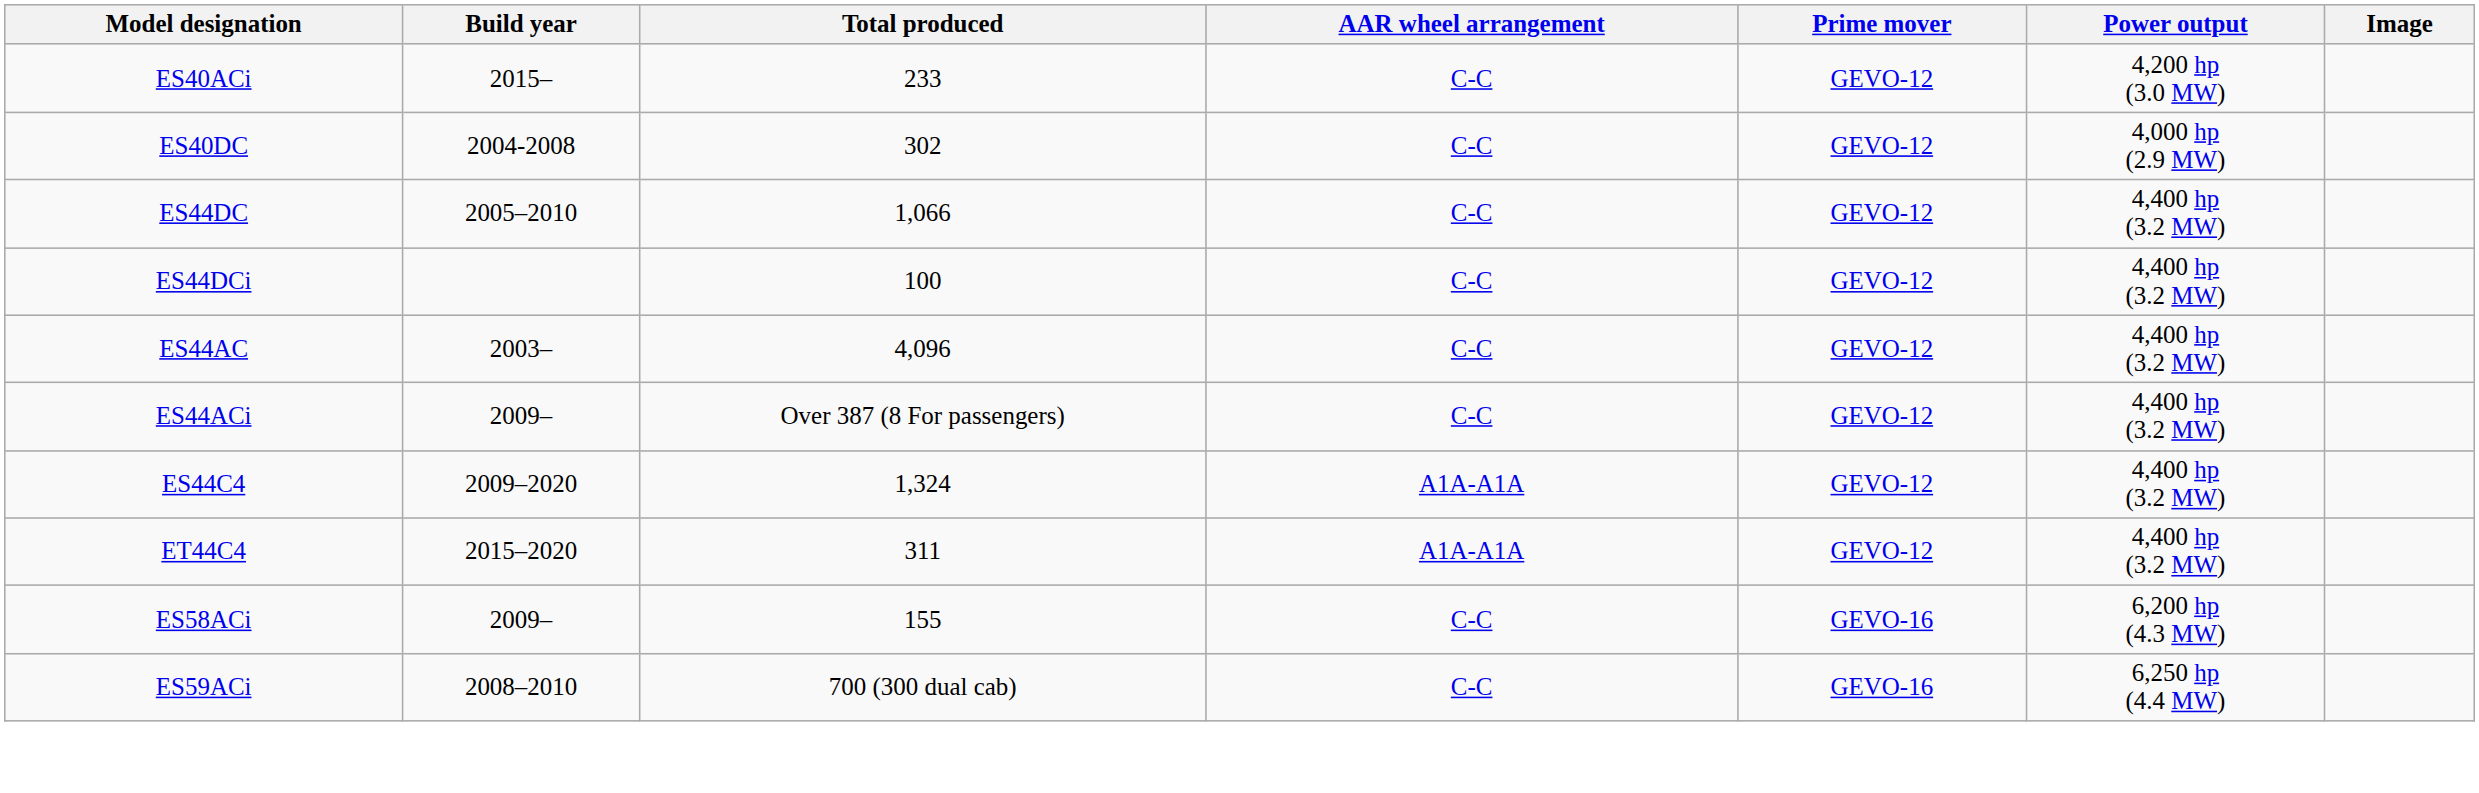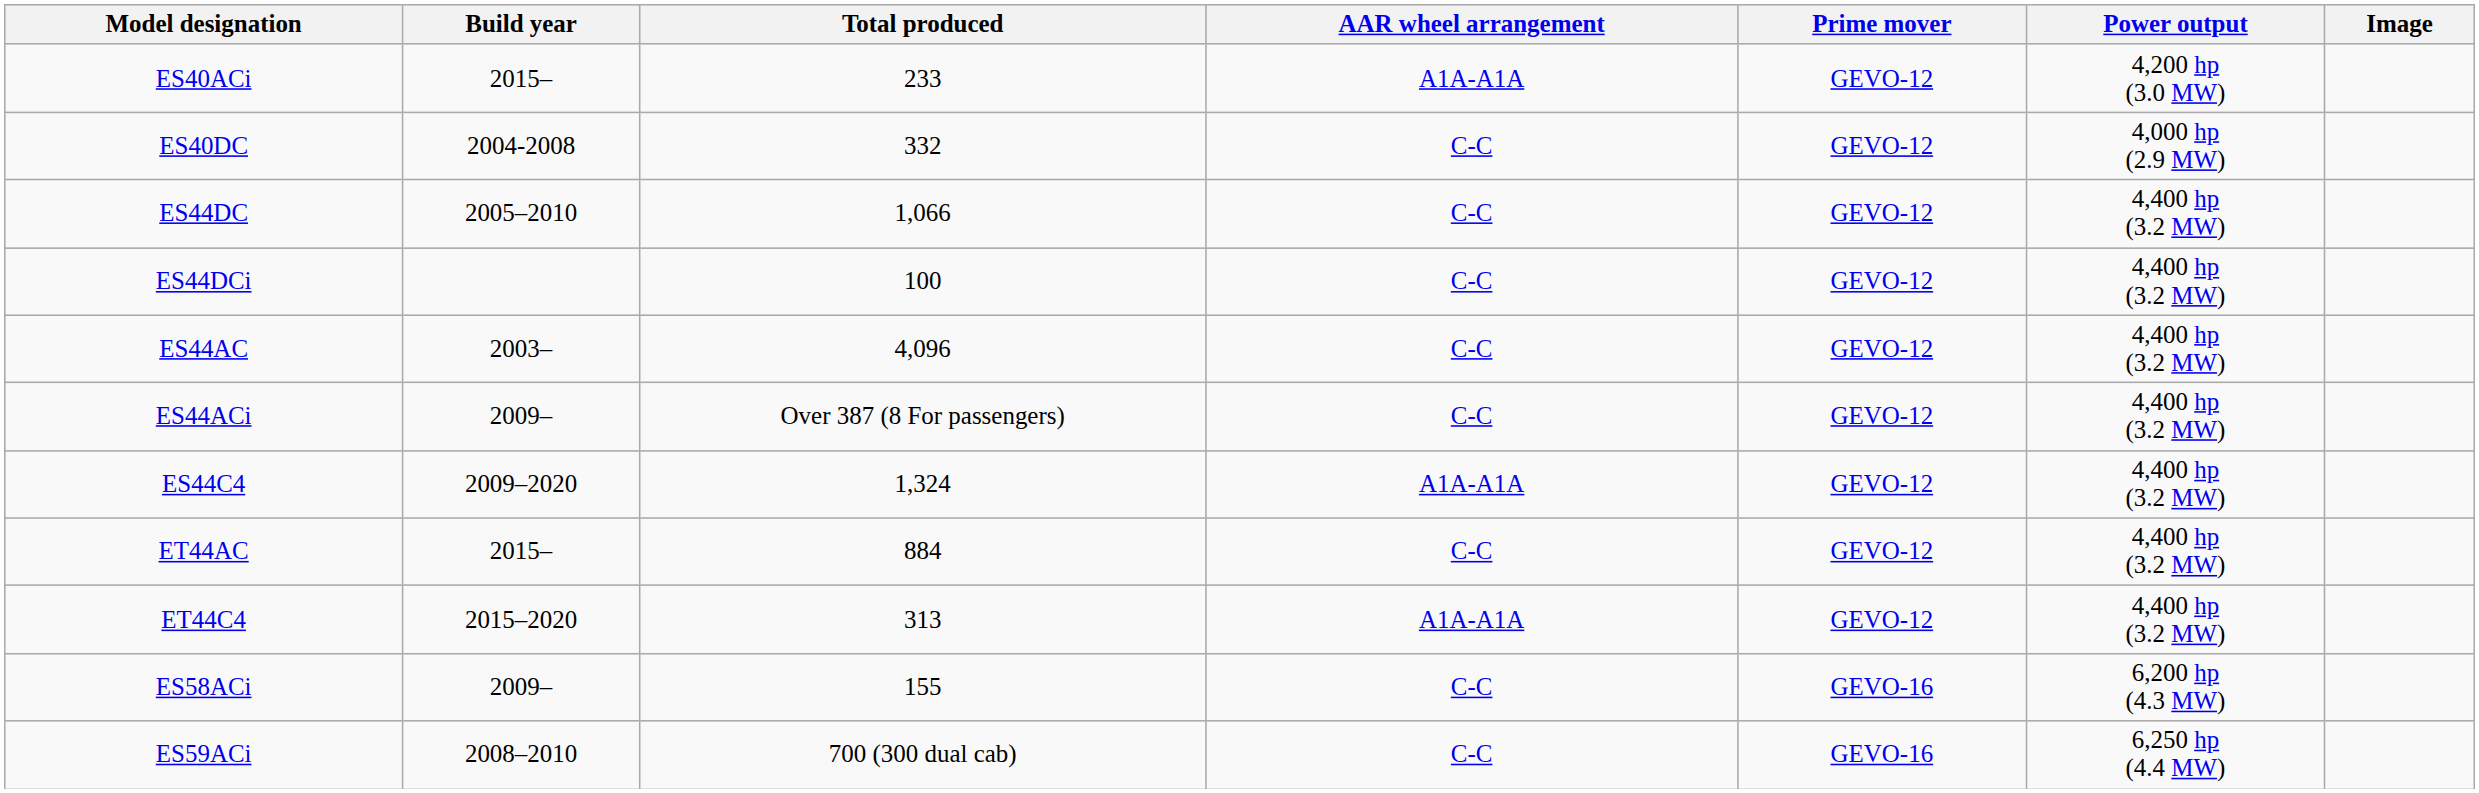ES40ACi | AAR wheel arrangement: C-C -> A1A-A1A
ES40DC | Total produced: 302 -> 332
+ row: ET44AC | 2015– | 884 | C-C | GEVO-12 | 4,400 hp (3.2 MW)
ET44C4 | Total produced: 311 -> 313
